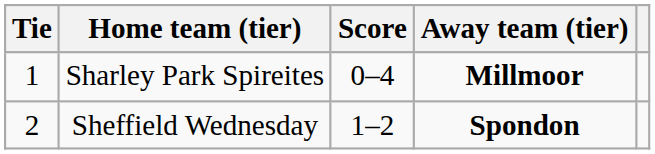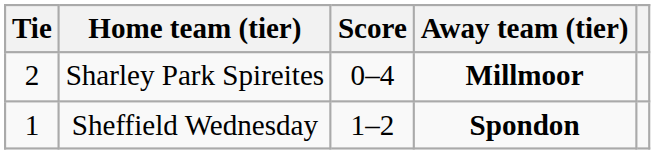Sharley Park Spireites | Tie: 1 -> 2
Sheffield Wednesday | Tie: 2 -> 1
